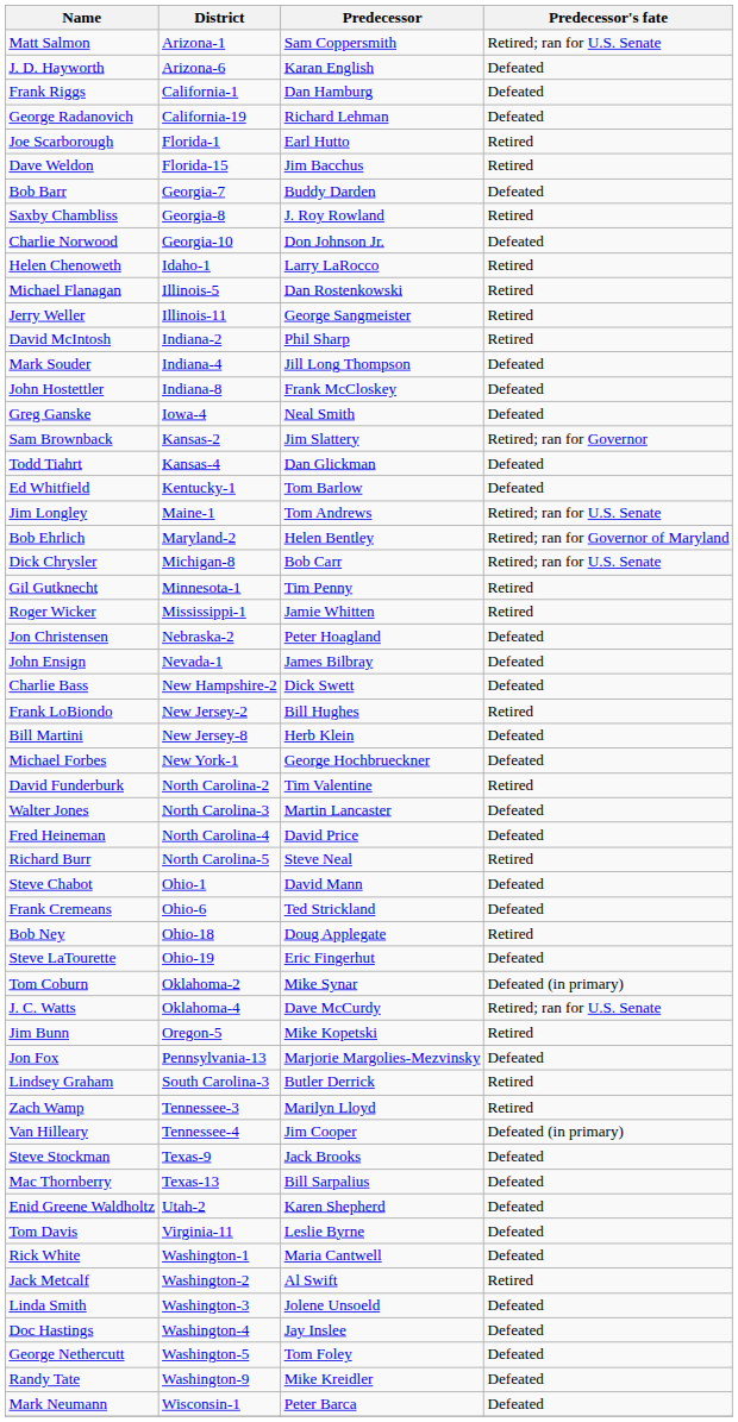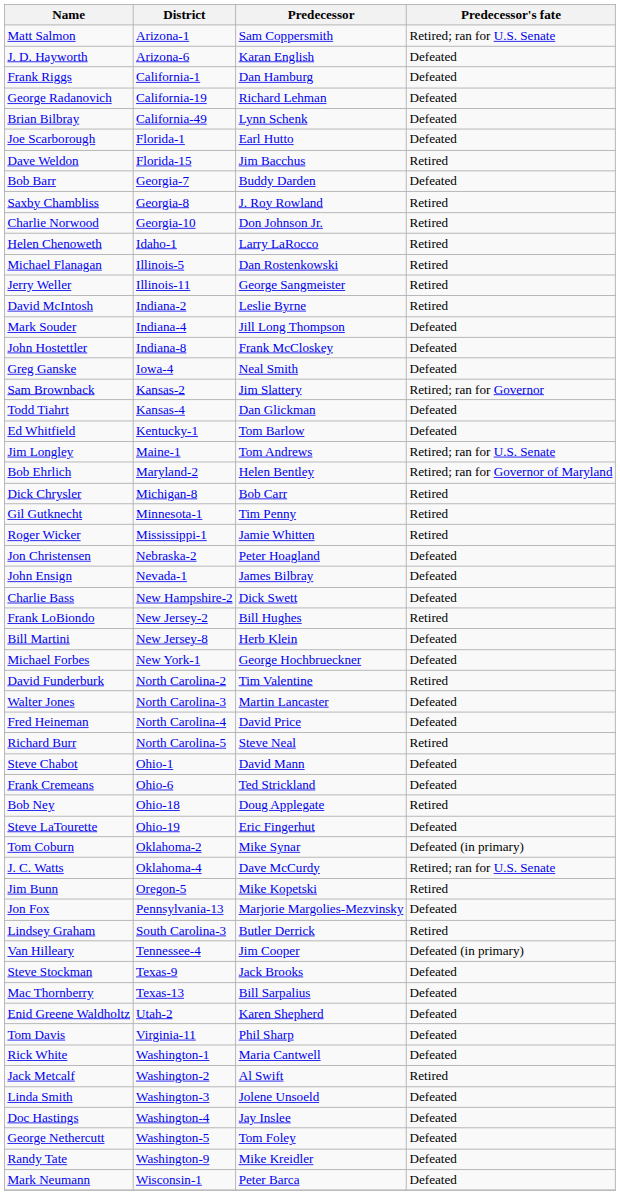+ row: Brian Bilbray | California-49 | Lynn Schenk | Defeated
Joe Scarborough | Predecessor's fate: Retired -> Defeated
Charlie Norwood | Predecessor's fate: Defeated -> Retired
David McIntosh | Predecessor: Phil Sharp -> Leslie Byrne
Dick Chrysler | Predecessor's fate: Retired; ran for U.S. Senate -> Retired
- row: Zach Wamp | Tennessee-3 | Marilyn Lloyd | Retired
Tom Davis | Predecessor: Leslie Byrne -> Phil Sharp
